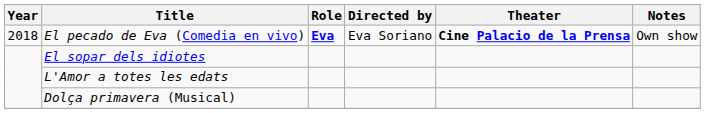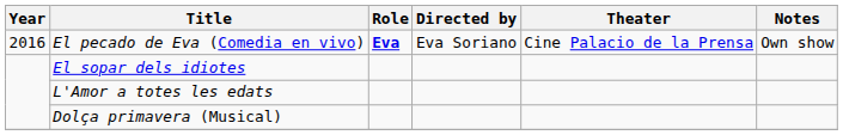El pecado de Eva (Comedia en vivo) | Year: 2018 -> 2016
El pecado de Eva (Comedia en vivo) | Theater: bold -> normal
